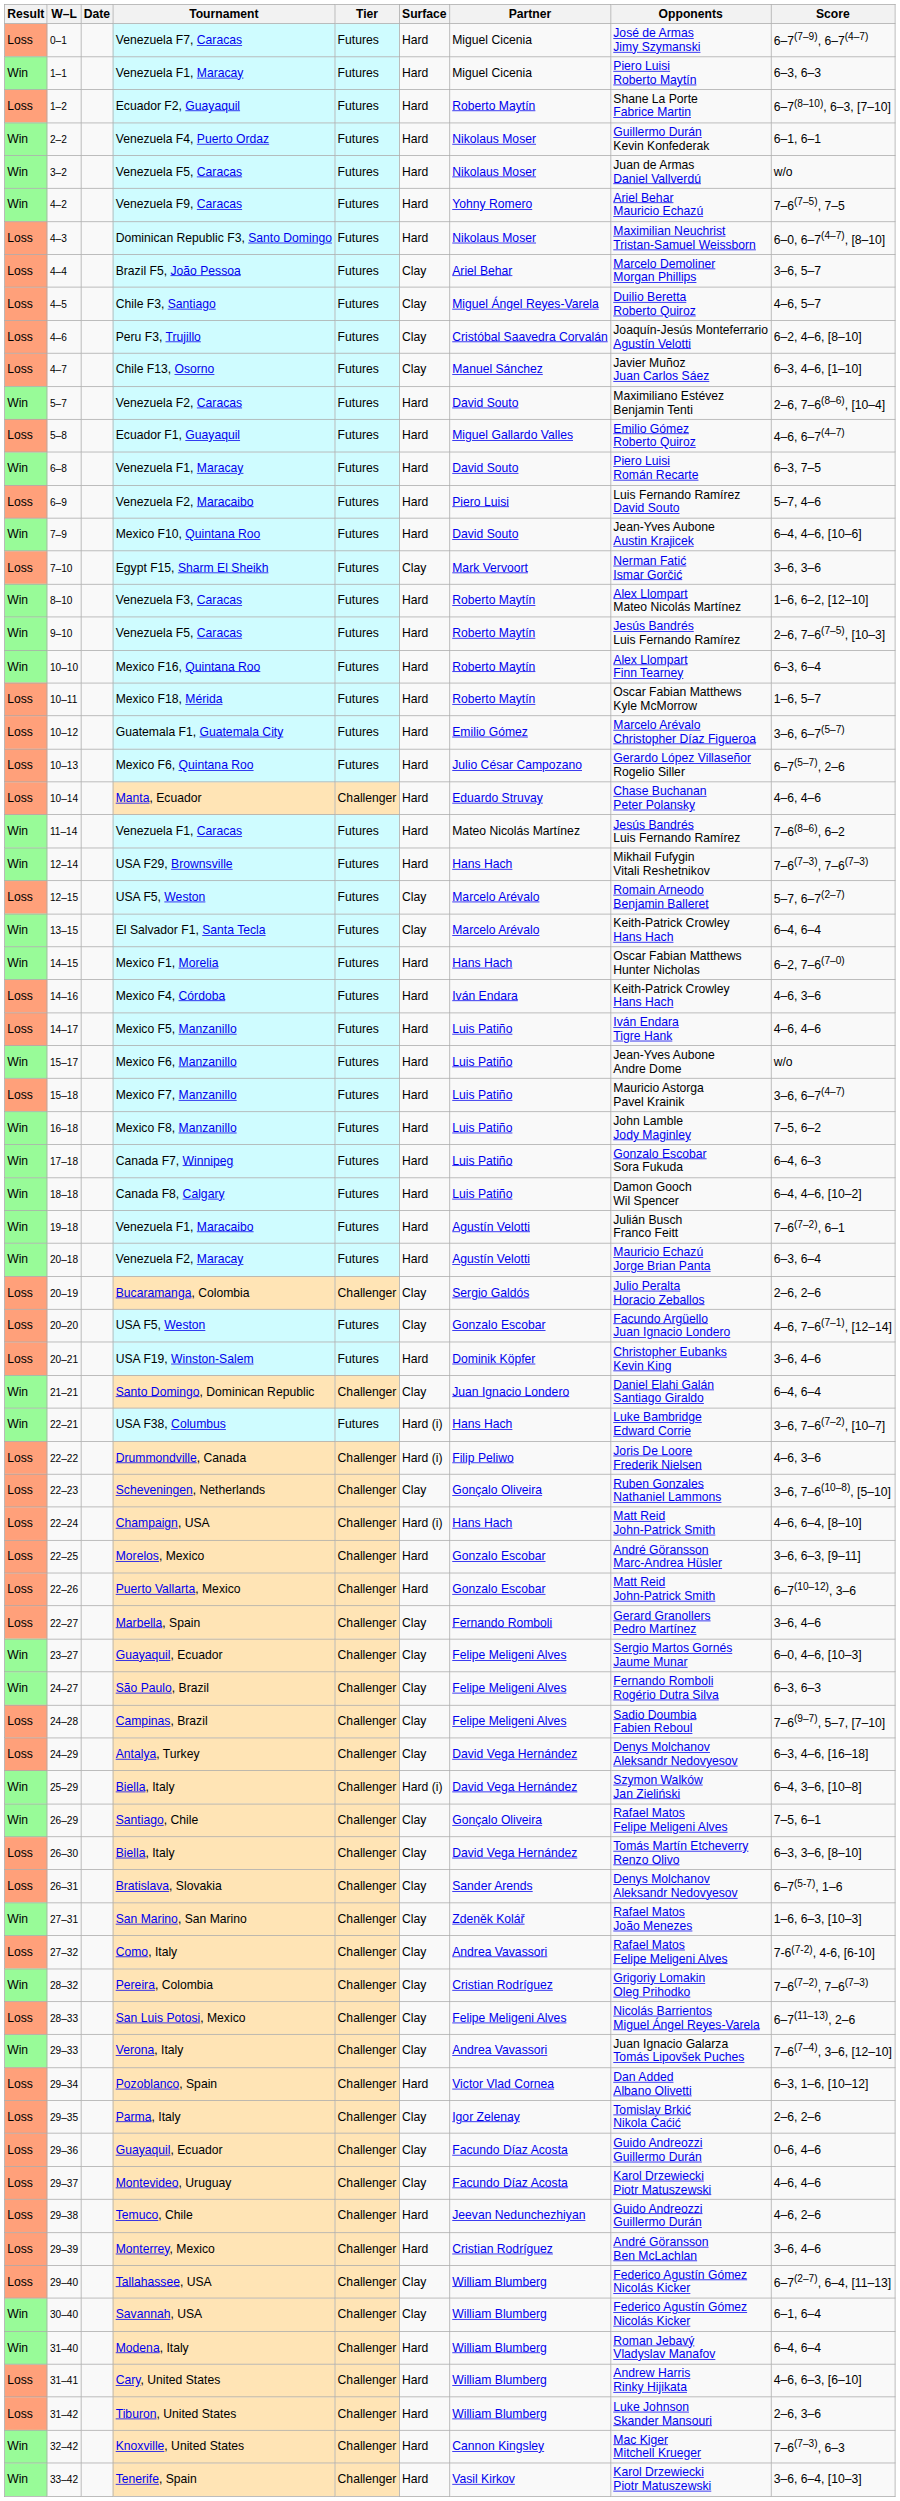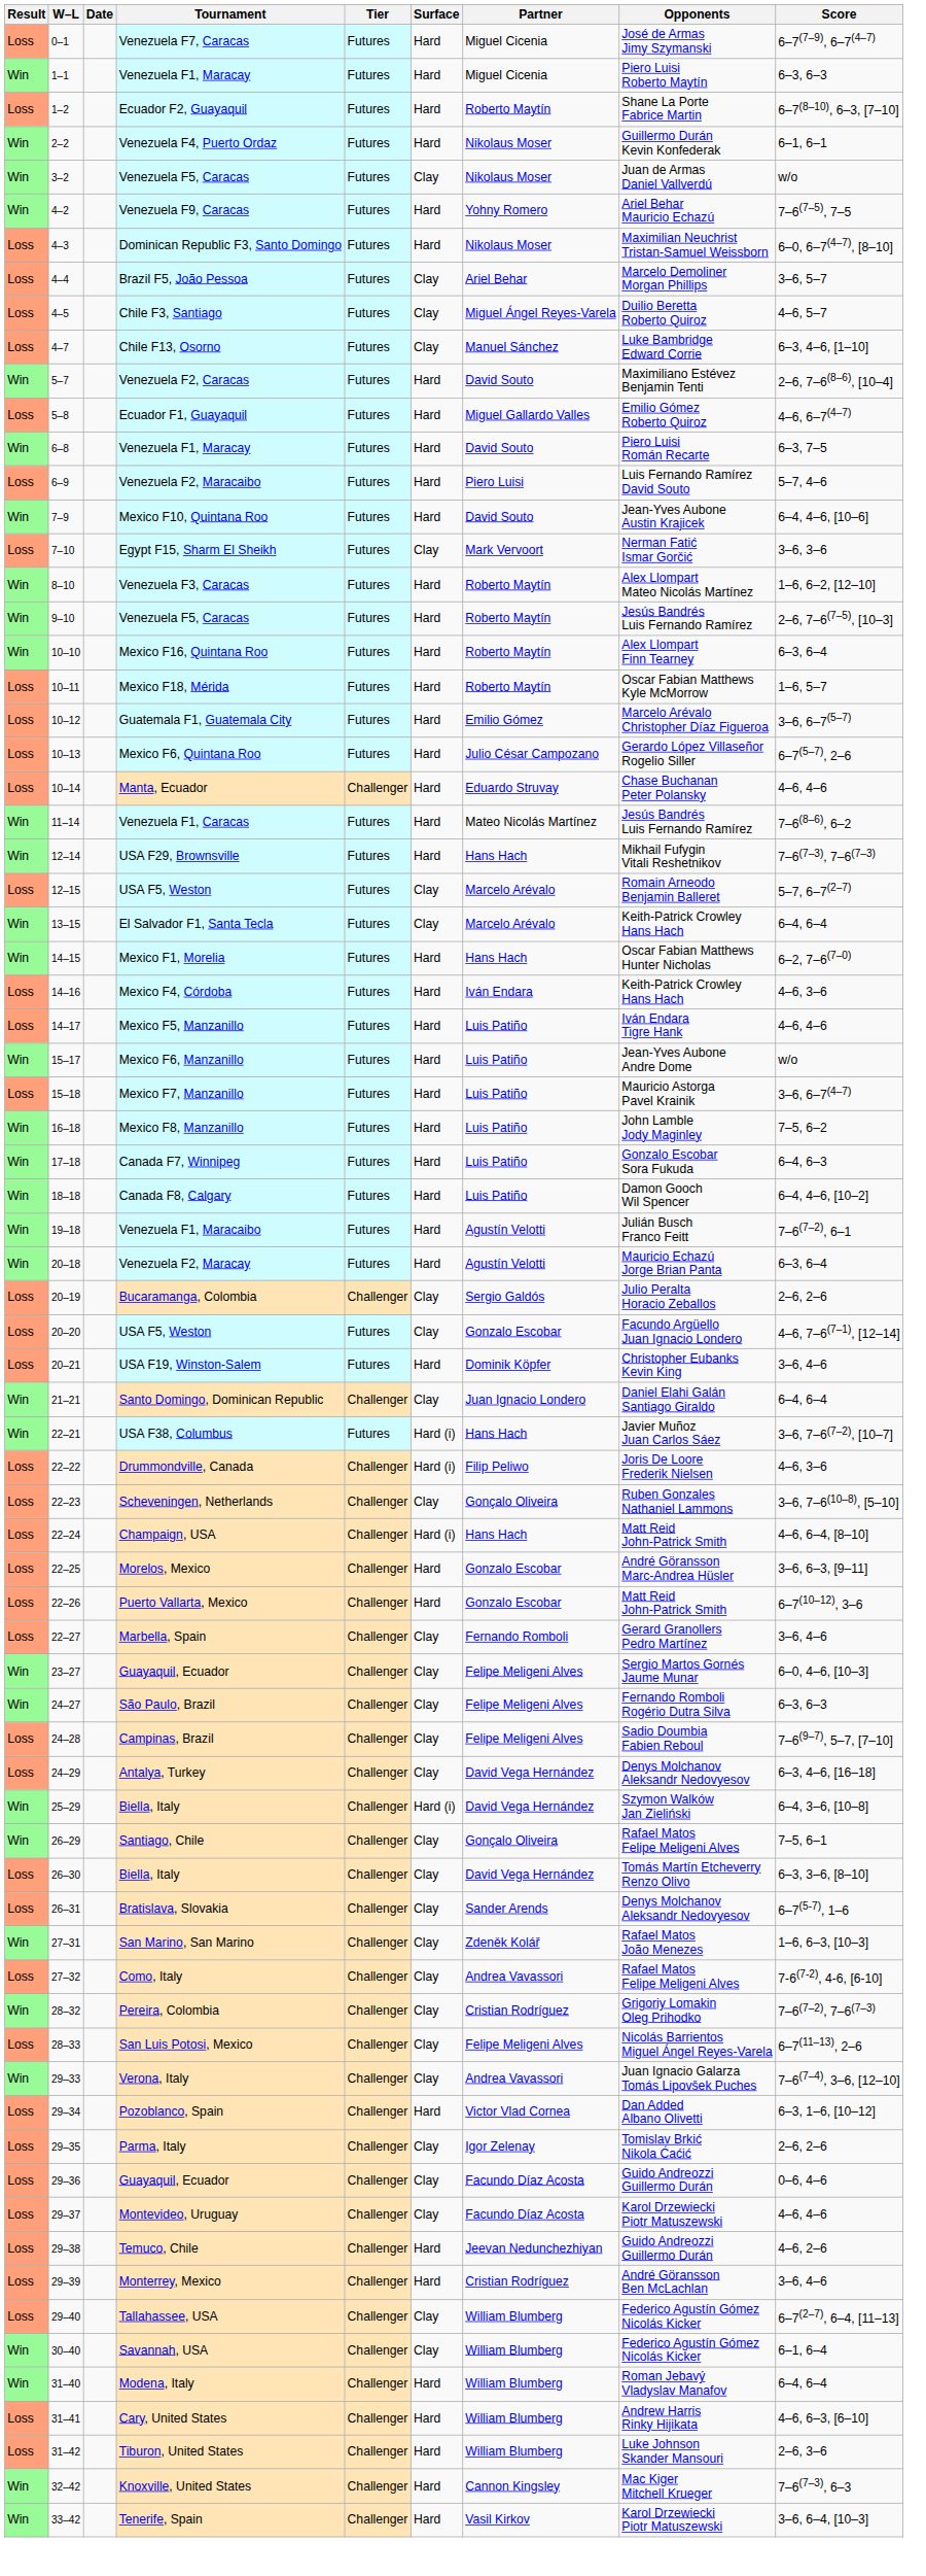3–2 / Venezuela F5, Caracas | Surface: Hard -> Clay
- row: Loss | 4–6 | Peru F3, Trujillo | Futures | Clay | Cristóbal Saavedra Corvalán | Joaquín-Jesús Monteferrario Agustín Velotti | 6–2, 4–6, [8–10]
Chile F13, Osorno | Opponents: Javier Muñoz Juan Carlos Sáez -> Luke Bambridge Edward Corrie
USA F38, Columbus | Opponents: Luke Bambridge Edward Corrie -> Javier Muñoz Juan Carlos Sáez
